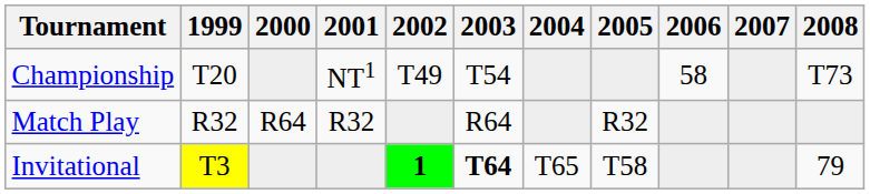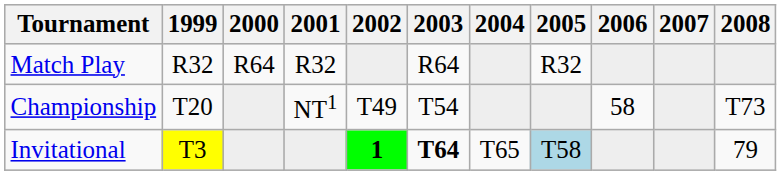rows swapped: Match Play <-> Championship
Invitational | 2005: no background -> lightblue background
